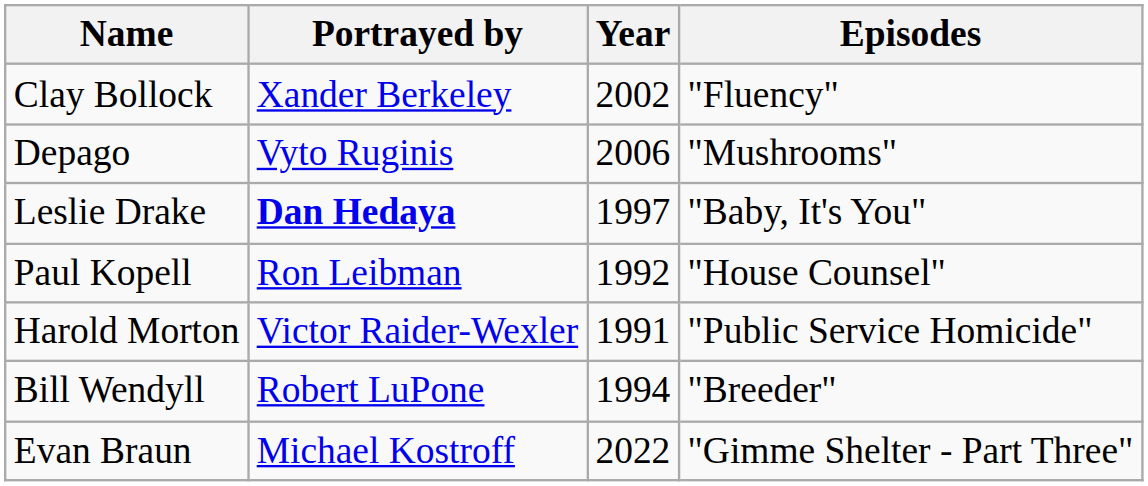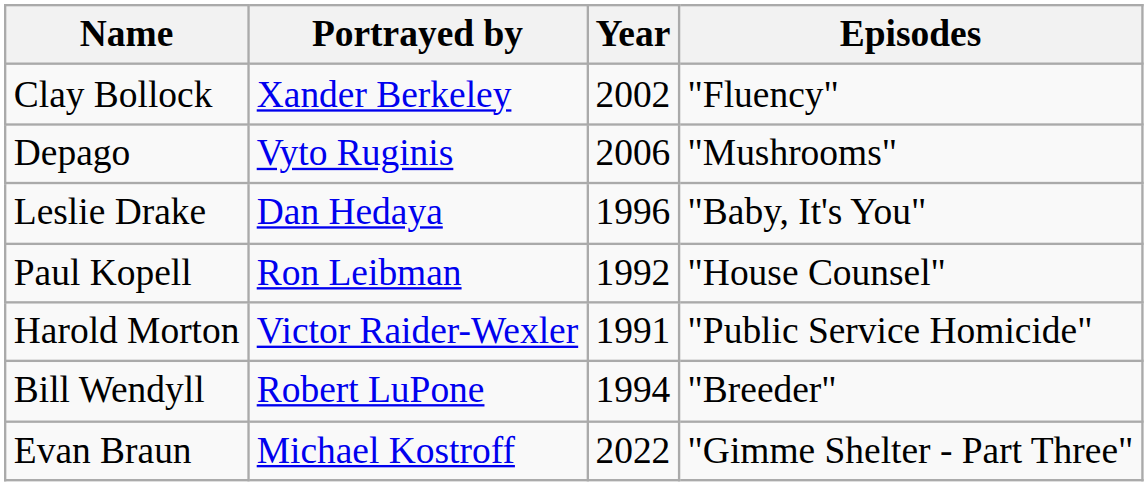Leslie Drake | Portrayed by: bold -> normal
Leslie Drake | Year: 1997 -> 1996
